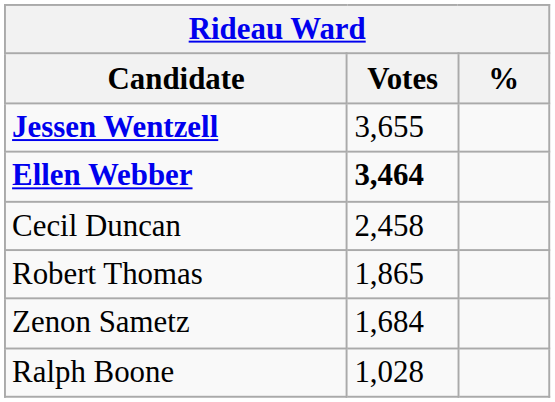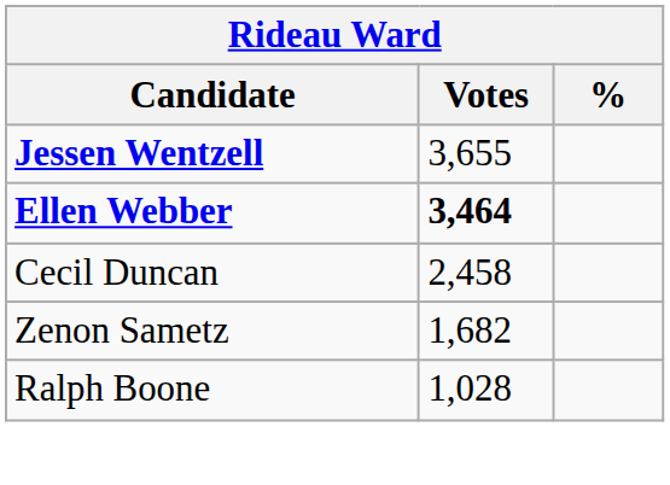- row: Robert Thomas | 1,865
Zenon Sametz | Votes: 1,684 -> 1,682
